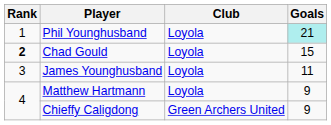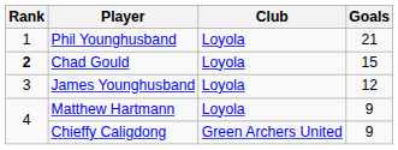Phil Younghusband | Goals: paleturquoise background -> no background
James Younghusband | Goals: 11 -> 12
